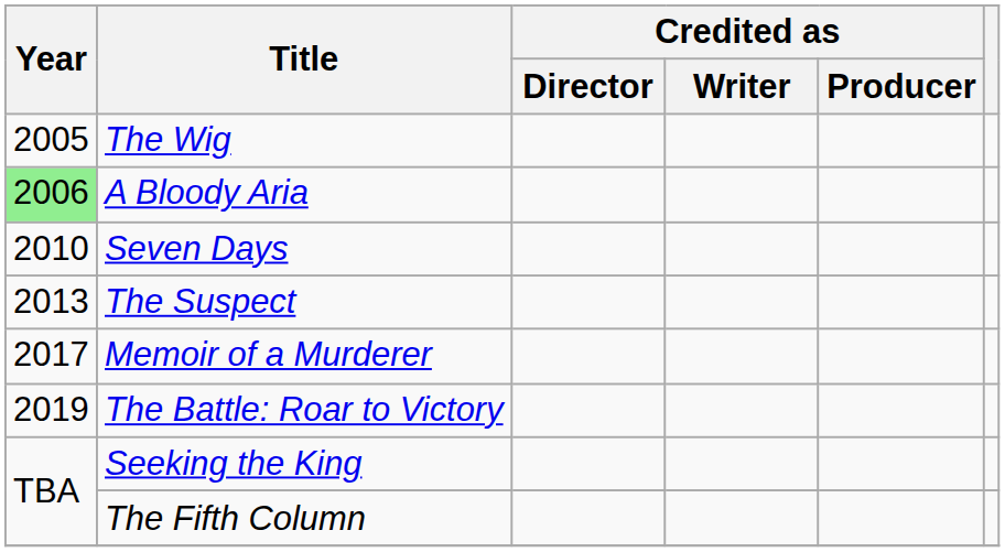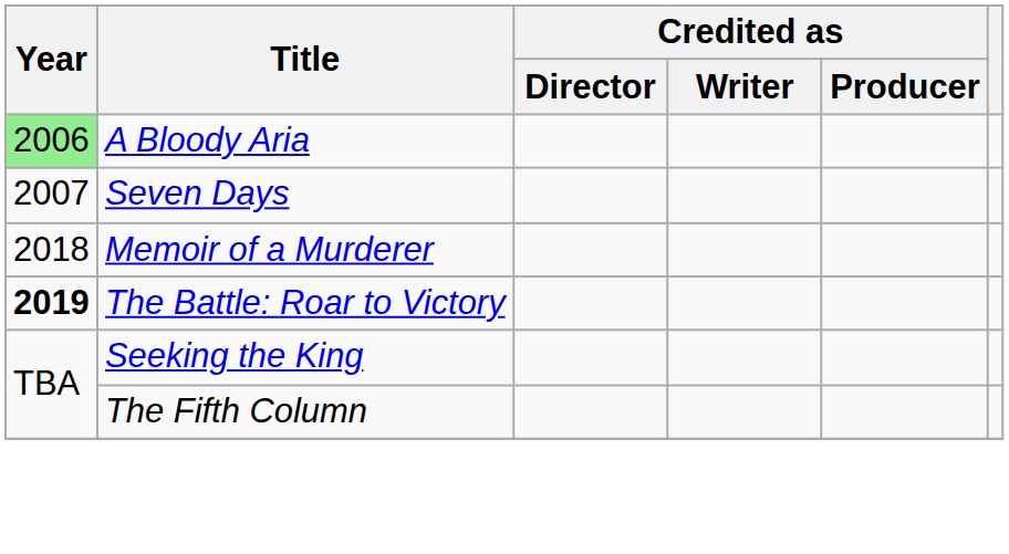- row: 2005 | The Wig
Seven Days | Year: 2010 -> 2007
- row: 2013 | The Suspect
Memoir of a Murderer | Year: 2017 -> 2018
The Battle: Roar to Victory | Year: normal -> bold
